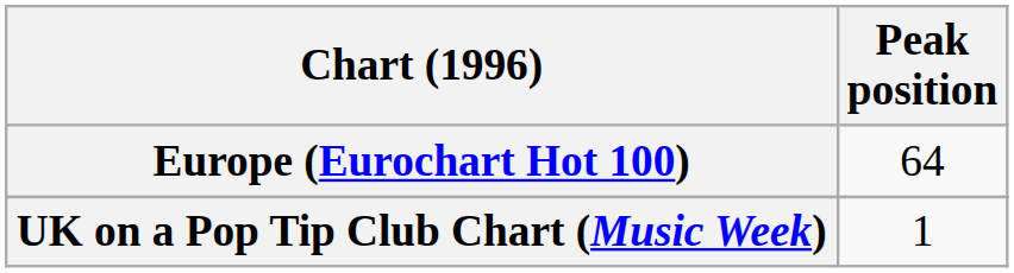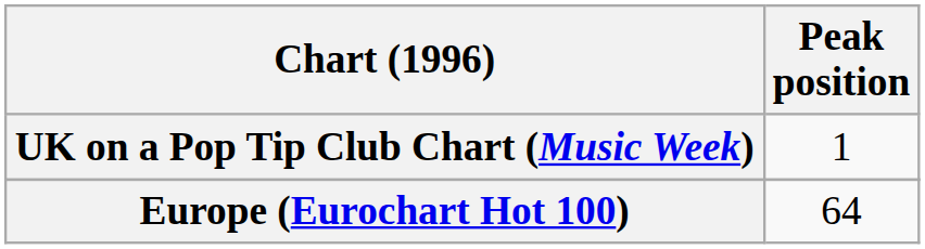rows swapped: Europe (Eurochart Hot 100) <-> UK on a Pop Tip Club Chart (Music Week)
